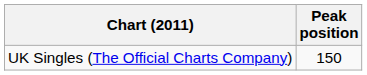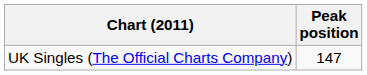UK Singles (The Official Charts Company) | Peak position: 150 -> 147
